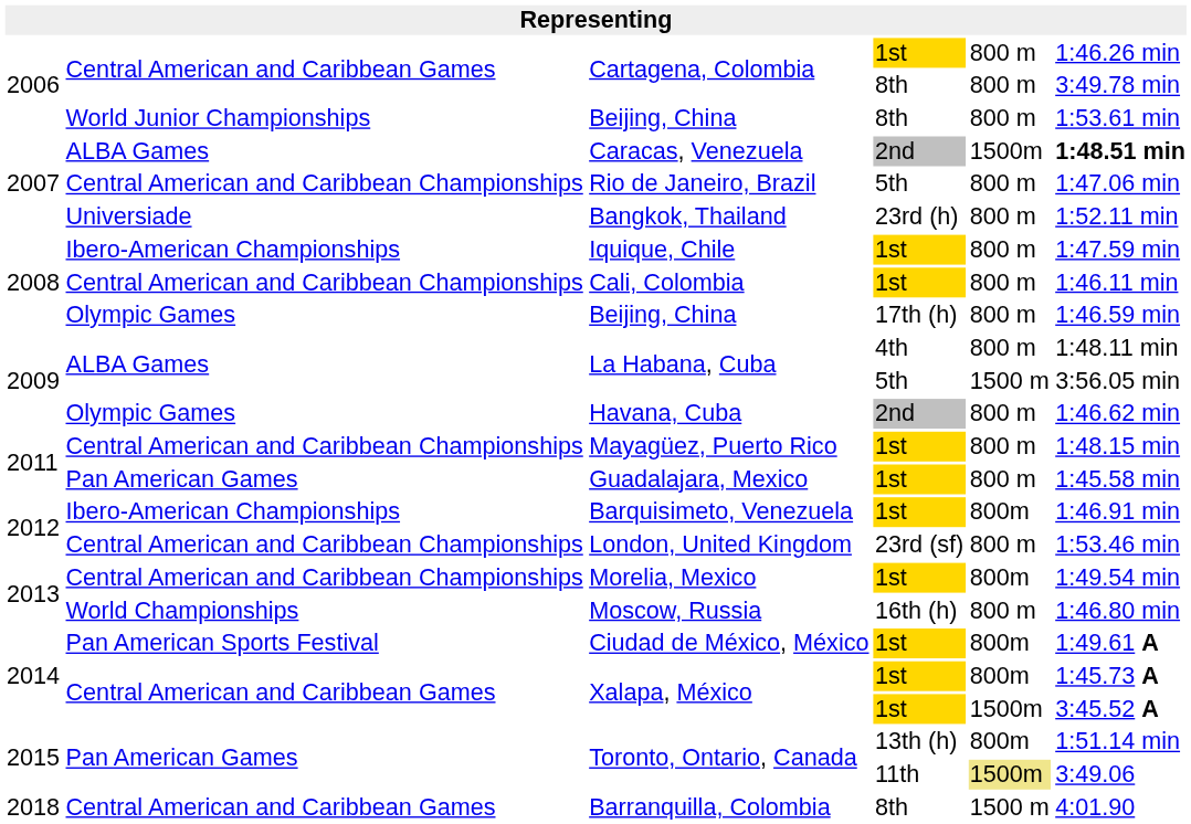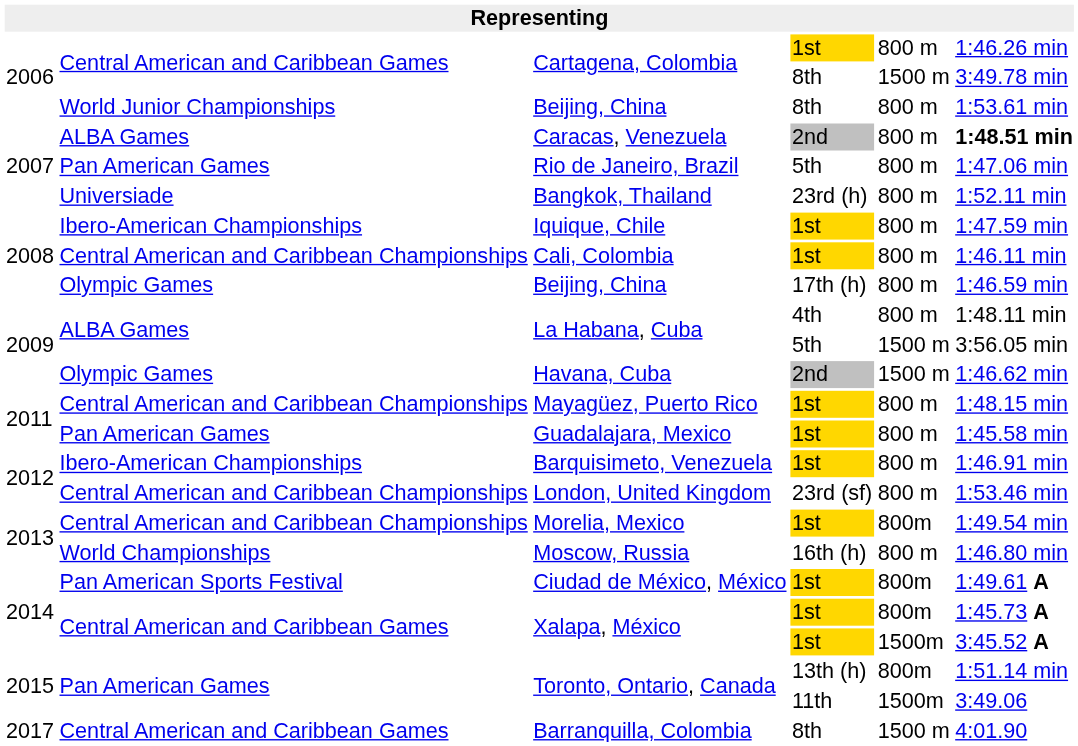Cartagena, Colombia / 8th | column 5: 800 m -> 1500 m
Caracas, Venezuela | column 5: 1500m -> 800 m
Rio de Janeiro, Brazil | column 2: Central American and Caribbean Championships -> Pan American Games
Havana, Cuba | column 5: 800 m -> 1500 m
Barquisimeto, Venezuela | column 5: 800m -> 800 m
Toronto, Ontario, Canada / 11th | column 5: khaki background -> no background
Barranquilla, Colombia | column 1: 2018 -> 2017
